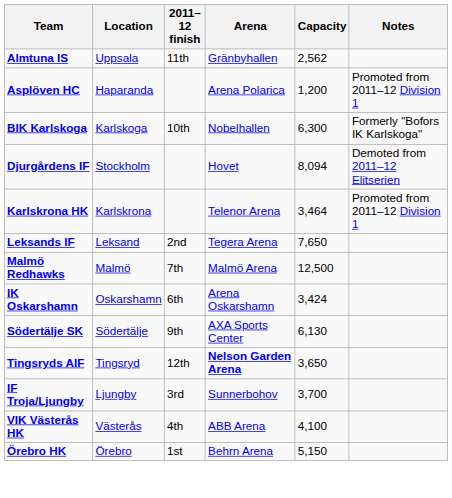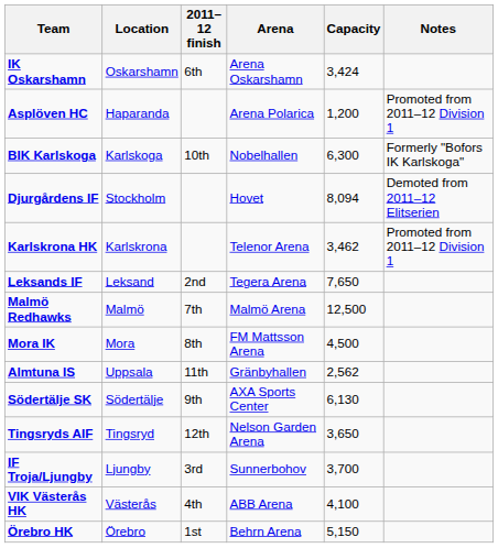rows swapped: Almtuna IS <-> IK Oskarshamn
Karlskrona HK | Capacity: 3,464 -> 3,462
+ row: Mora IK | Mora | 8th | FM Mattsson Arena | 4,500
Tingsryds AIF | Arena: bold -> normal
